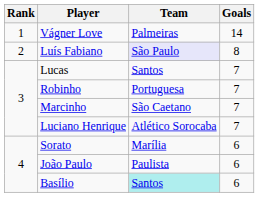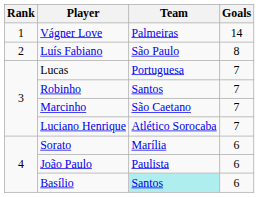Luís Fabiano | Team: lavender background -> no background
Lucas | Team: Santos -> Portuguesa
Robinho | Team: Portuguesa -> Santos
